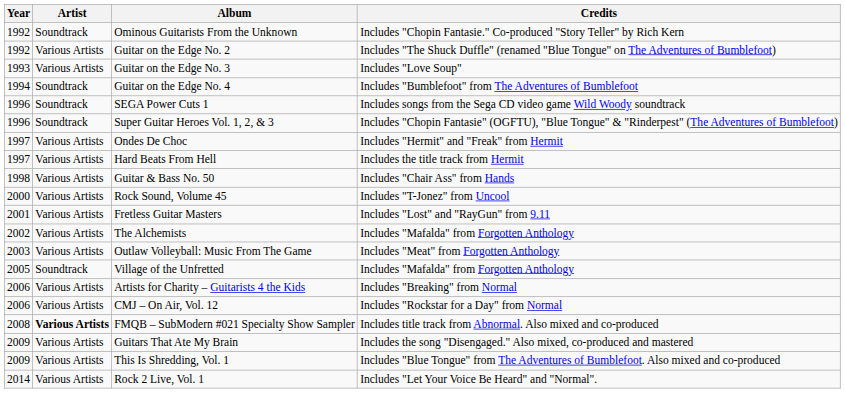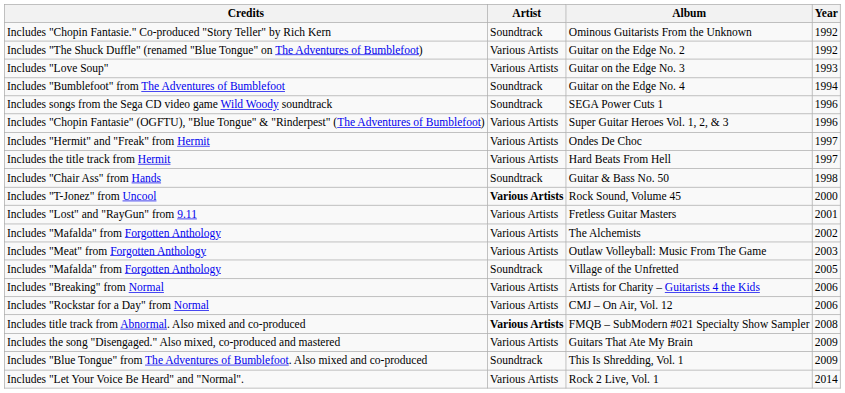columns swapped: Year <-> Credits
Super Guitar Heroes Vol. 1, 2, & 3 | Artist: Soundtrack -> Various Artists
Guitar & Bass No. 50 | Artist: Various Artists -> Soundtrack
Rock Sound, Volume 45 | Artist: normal -> bold
This Is Shredding, Vol. 1 | Artist: Various Artists -> Soundtrack
